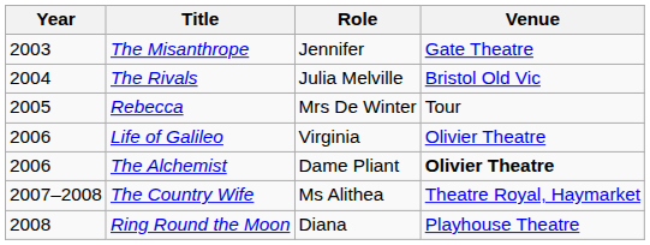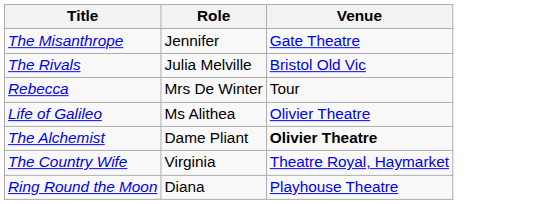- column: Year | 2003 | 2004 | 2005 | 2006 | 2006 | 2007–2008 | 2008
Life of Galileo | Role: Virginia -> Ms Alithea
The Country Wife | Role: Ms Alithea -> Virginia
